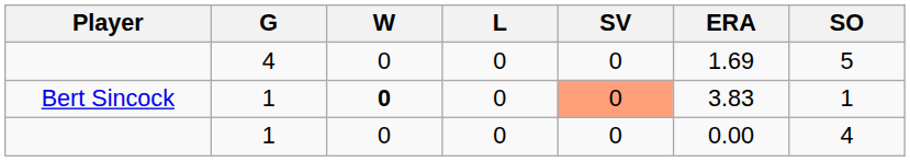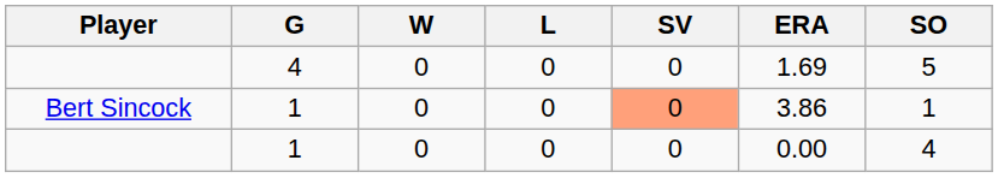Bert Sincock | W: bold -> normal
Bert Sincock | ERA: 3.83 -> 3.86
